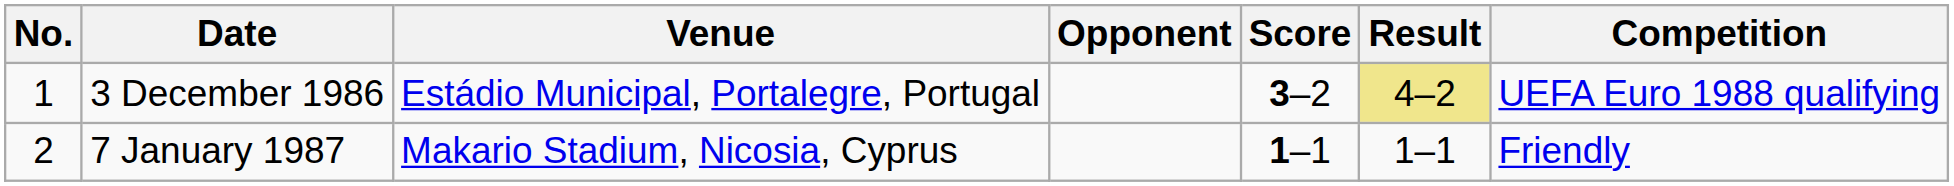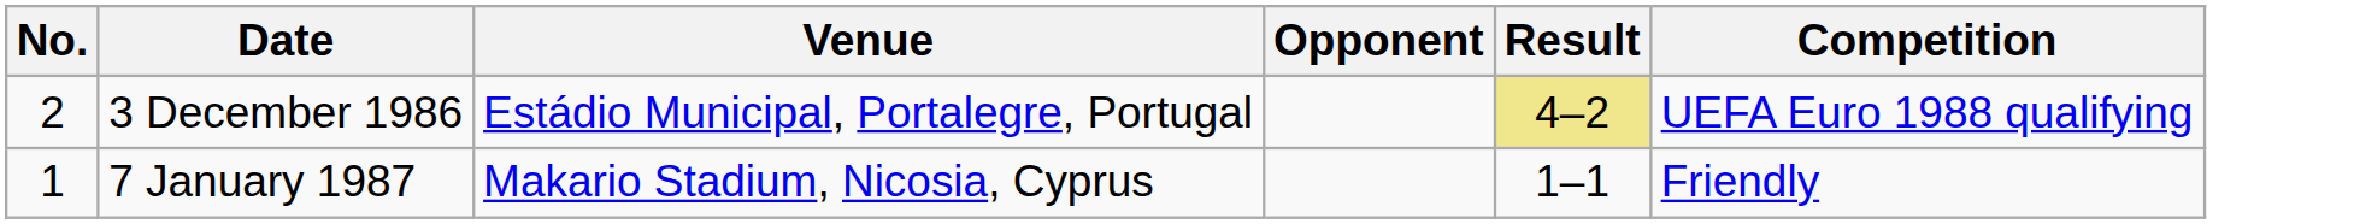- column: Score | 3–2 | 1–1
3 December 1986 | No.: 1 -> 2
7 January 1987 | No.: 2 -> 1
